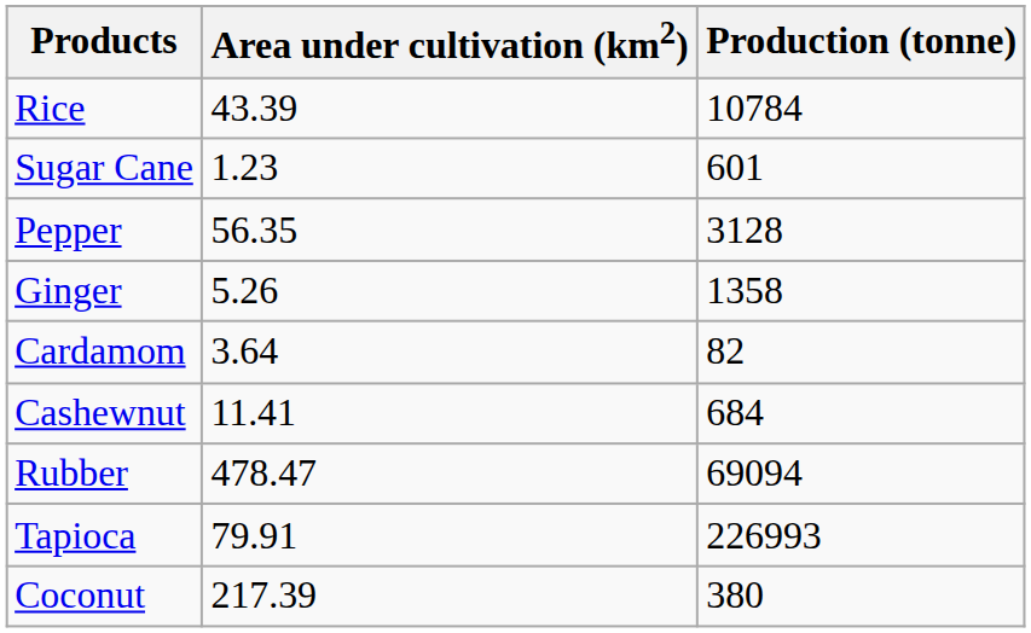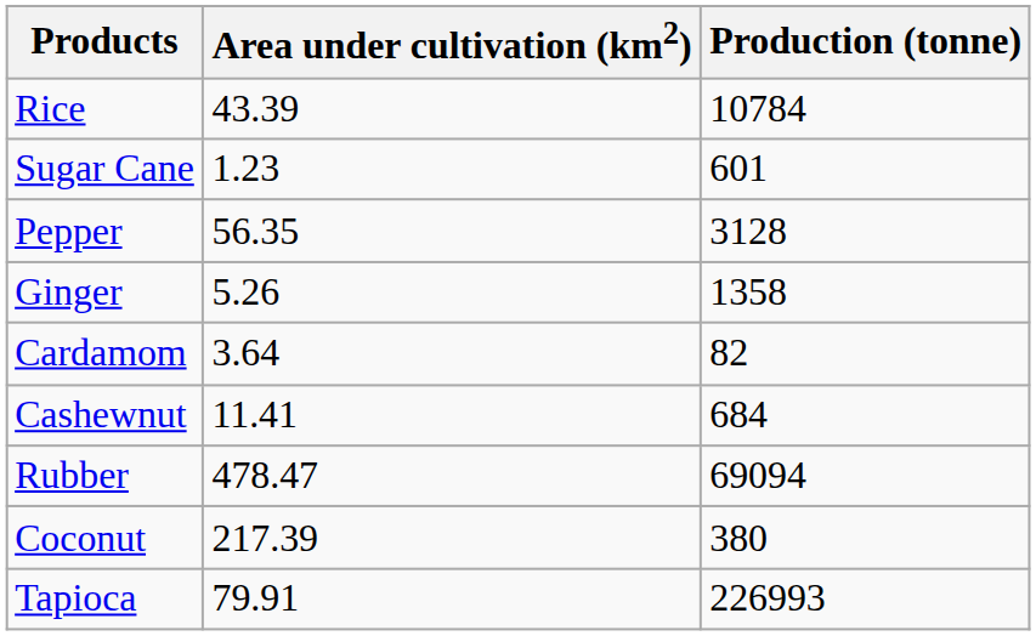rows swapped: Tapioca <-> Coconut
